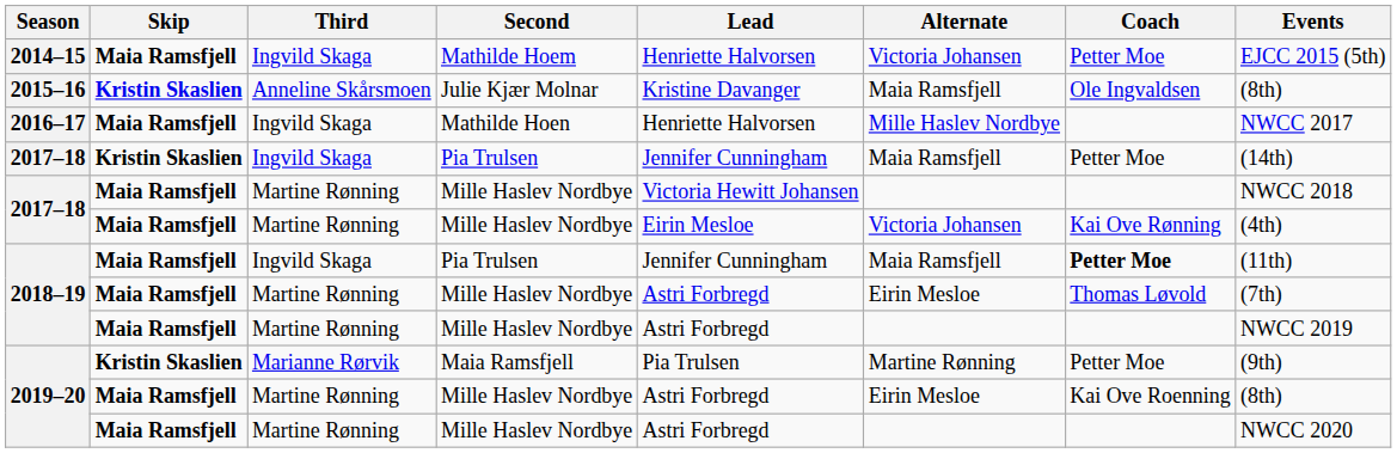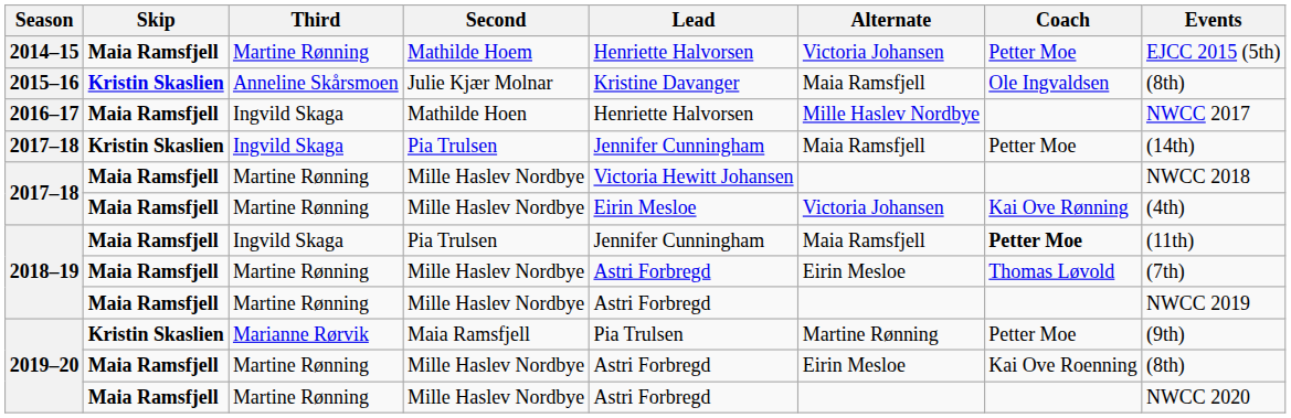2014–15 | Third: Ingvild Skaga -> Martine Rønning
